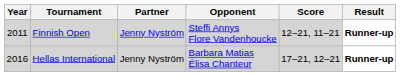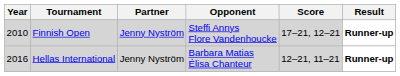Finnish Open | Year: 2011 -> 2010
Finnish Open | Score: 12–21, 11–21 -> 17–21, 12–21
Hellas International | Score: 17–21, 12–21 -> 12–21, 11–21
